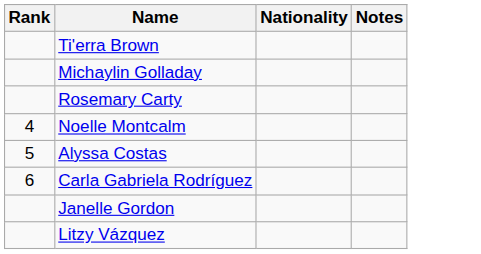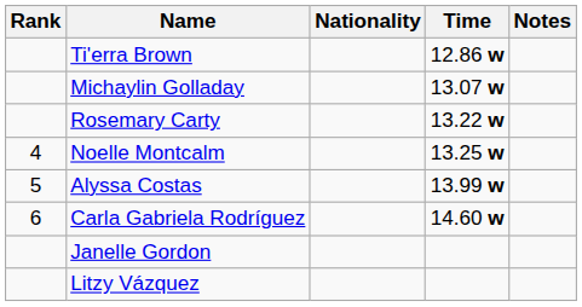+ column: Time | 12.86 w | 13.07 w | 13.22 w | 13.25 w | 13.99 w | 14.60 w
